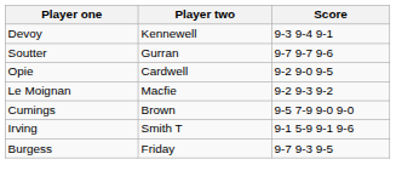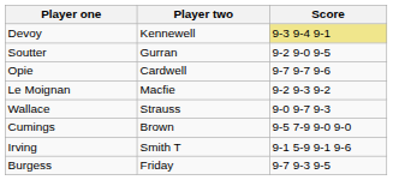Devoy | Score: no background -> khaki background
Soutter | Score: 9-7 9-7 9-6 -> 9-2 9-0 9-5
Opie | Score: 9-2 9-0 9-5 -> 9-7 9-7 9-6
+ row: Wallace | Strauss | 9-0 9-7 9-3
